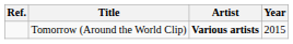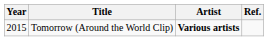columns swapped: Year <-> Ref.
